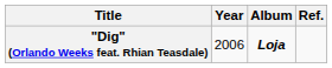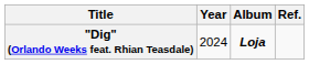"Dig" (Orlando Weeks feat. Rhian Teasdale) | Year: 2006 -> 2024
